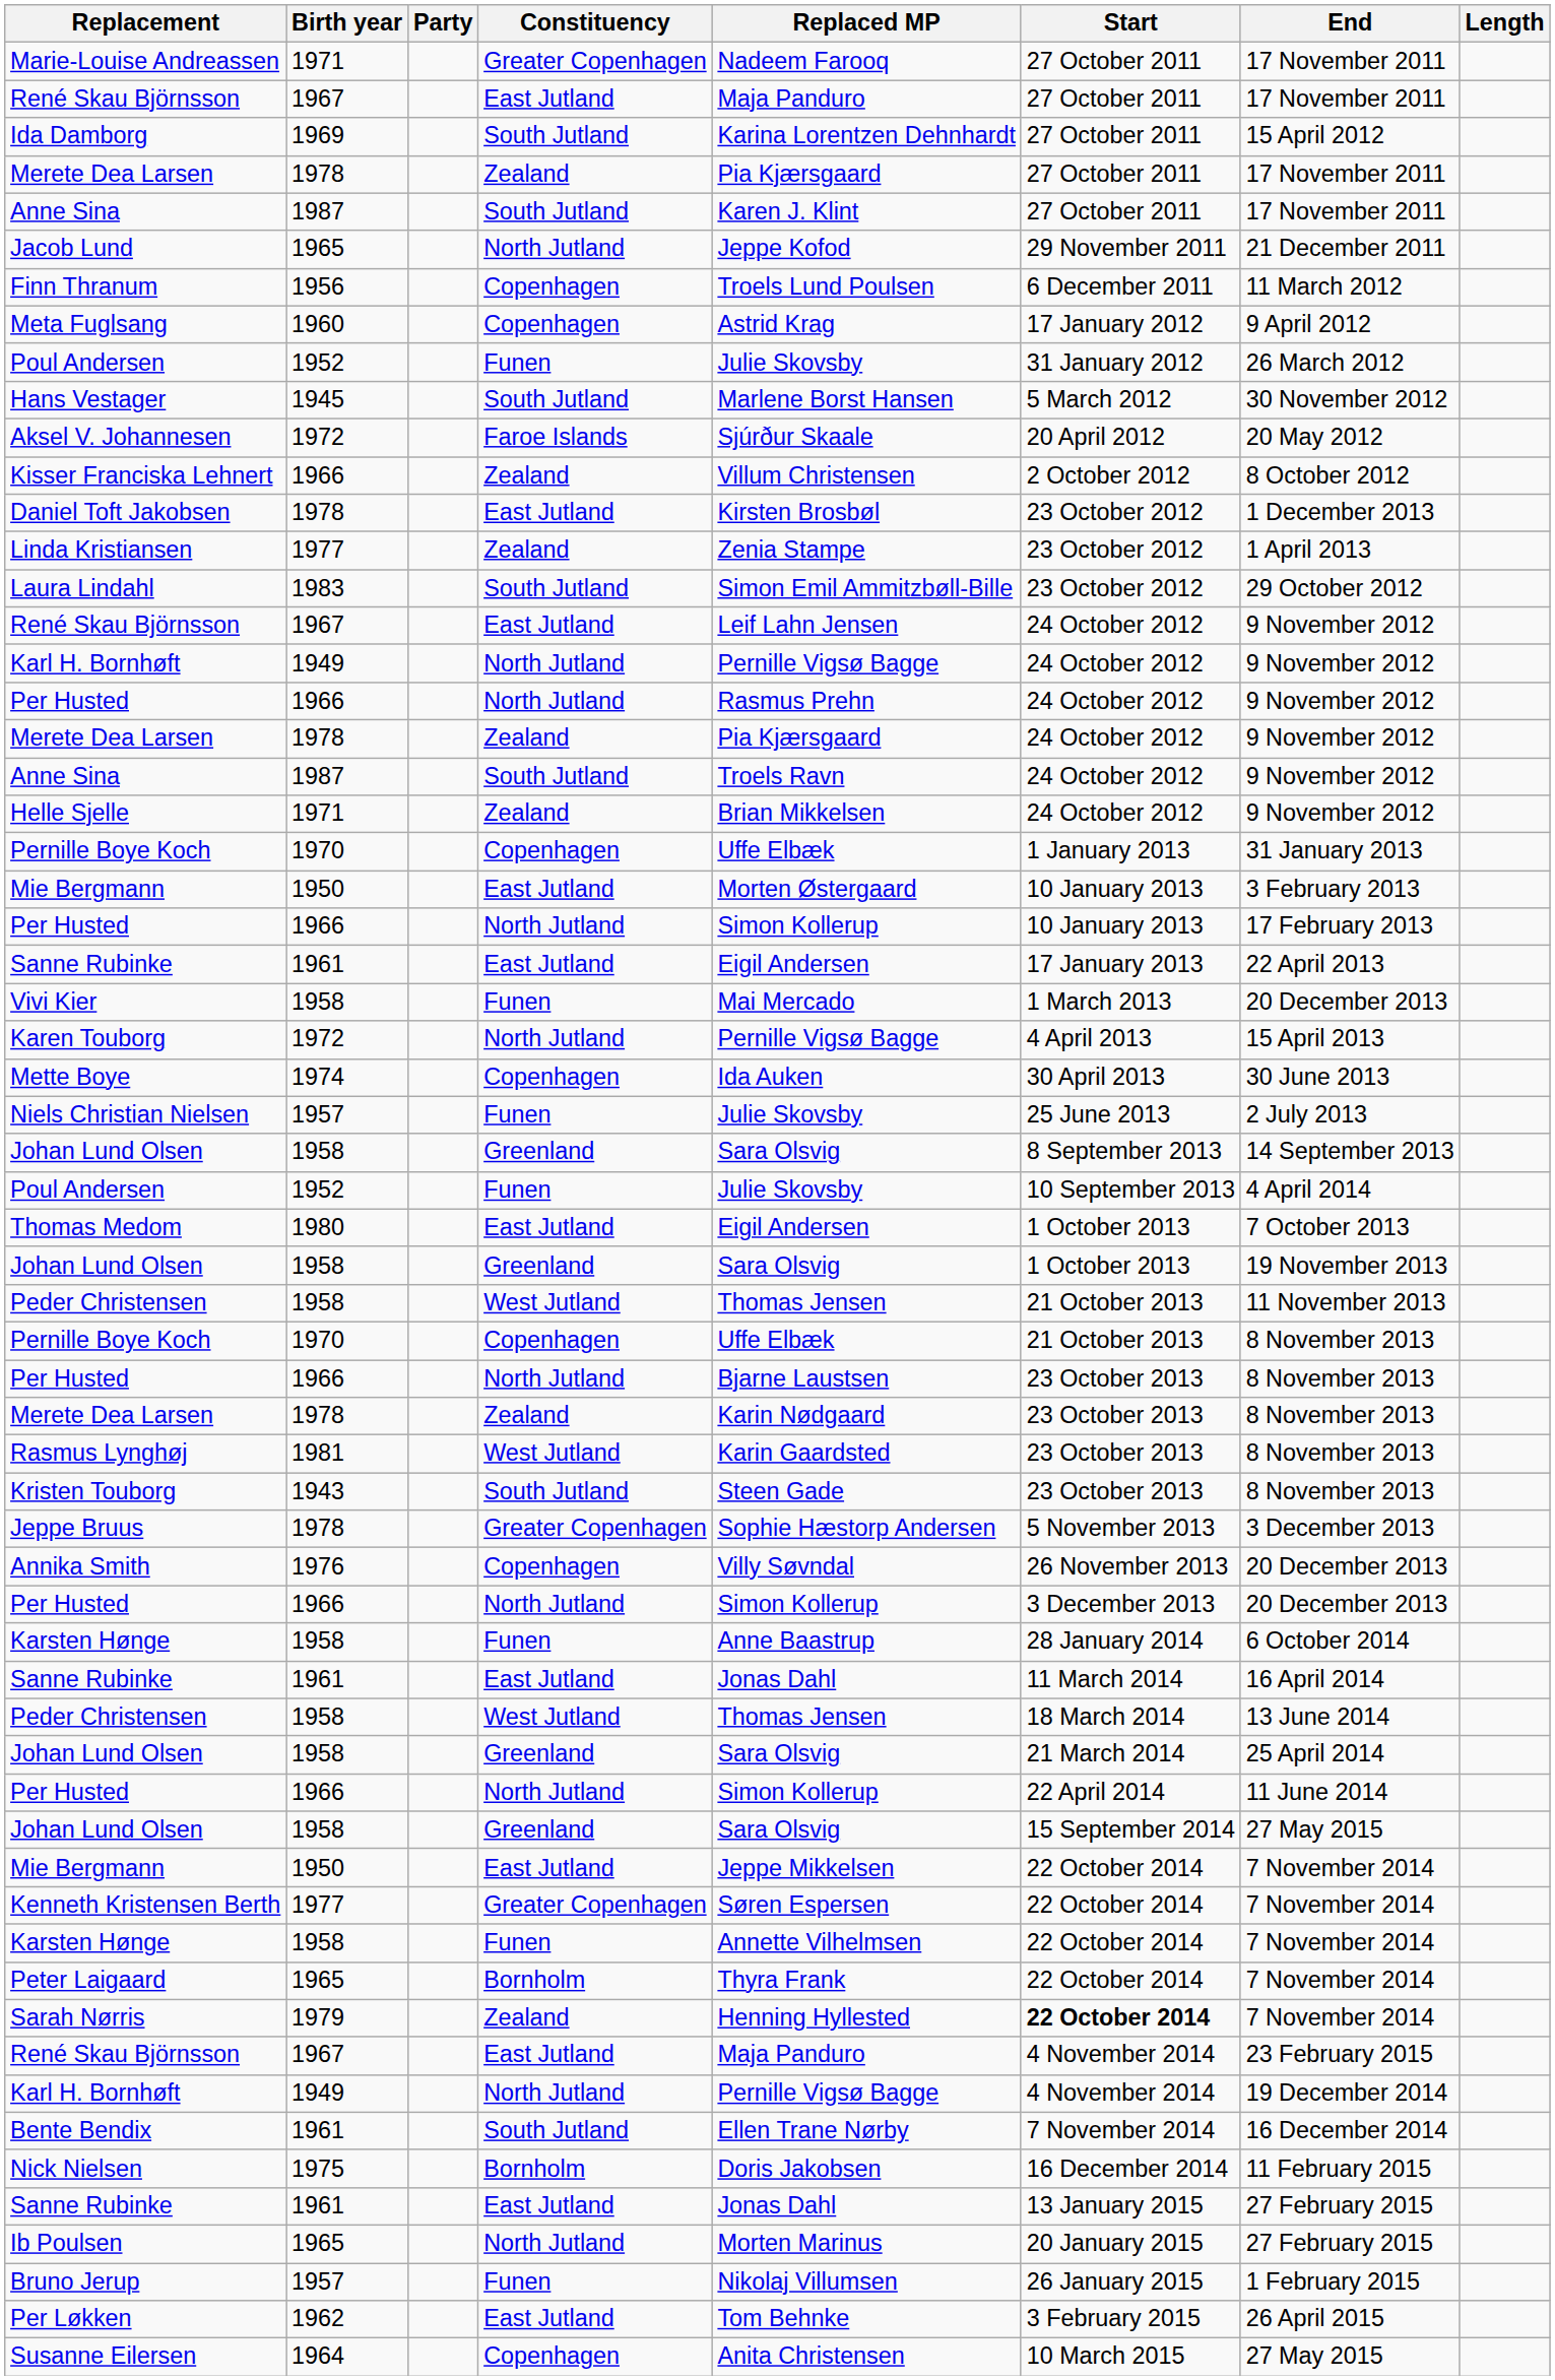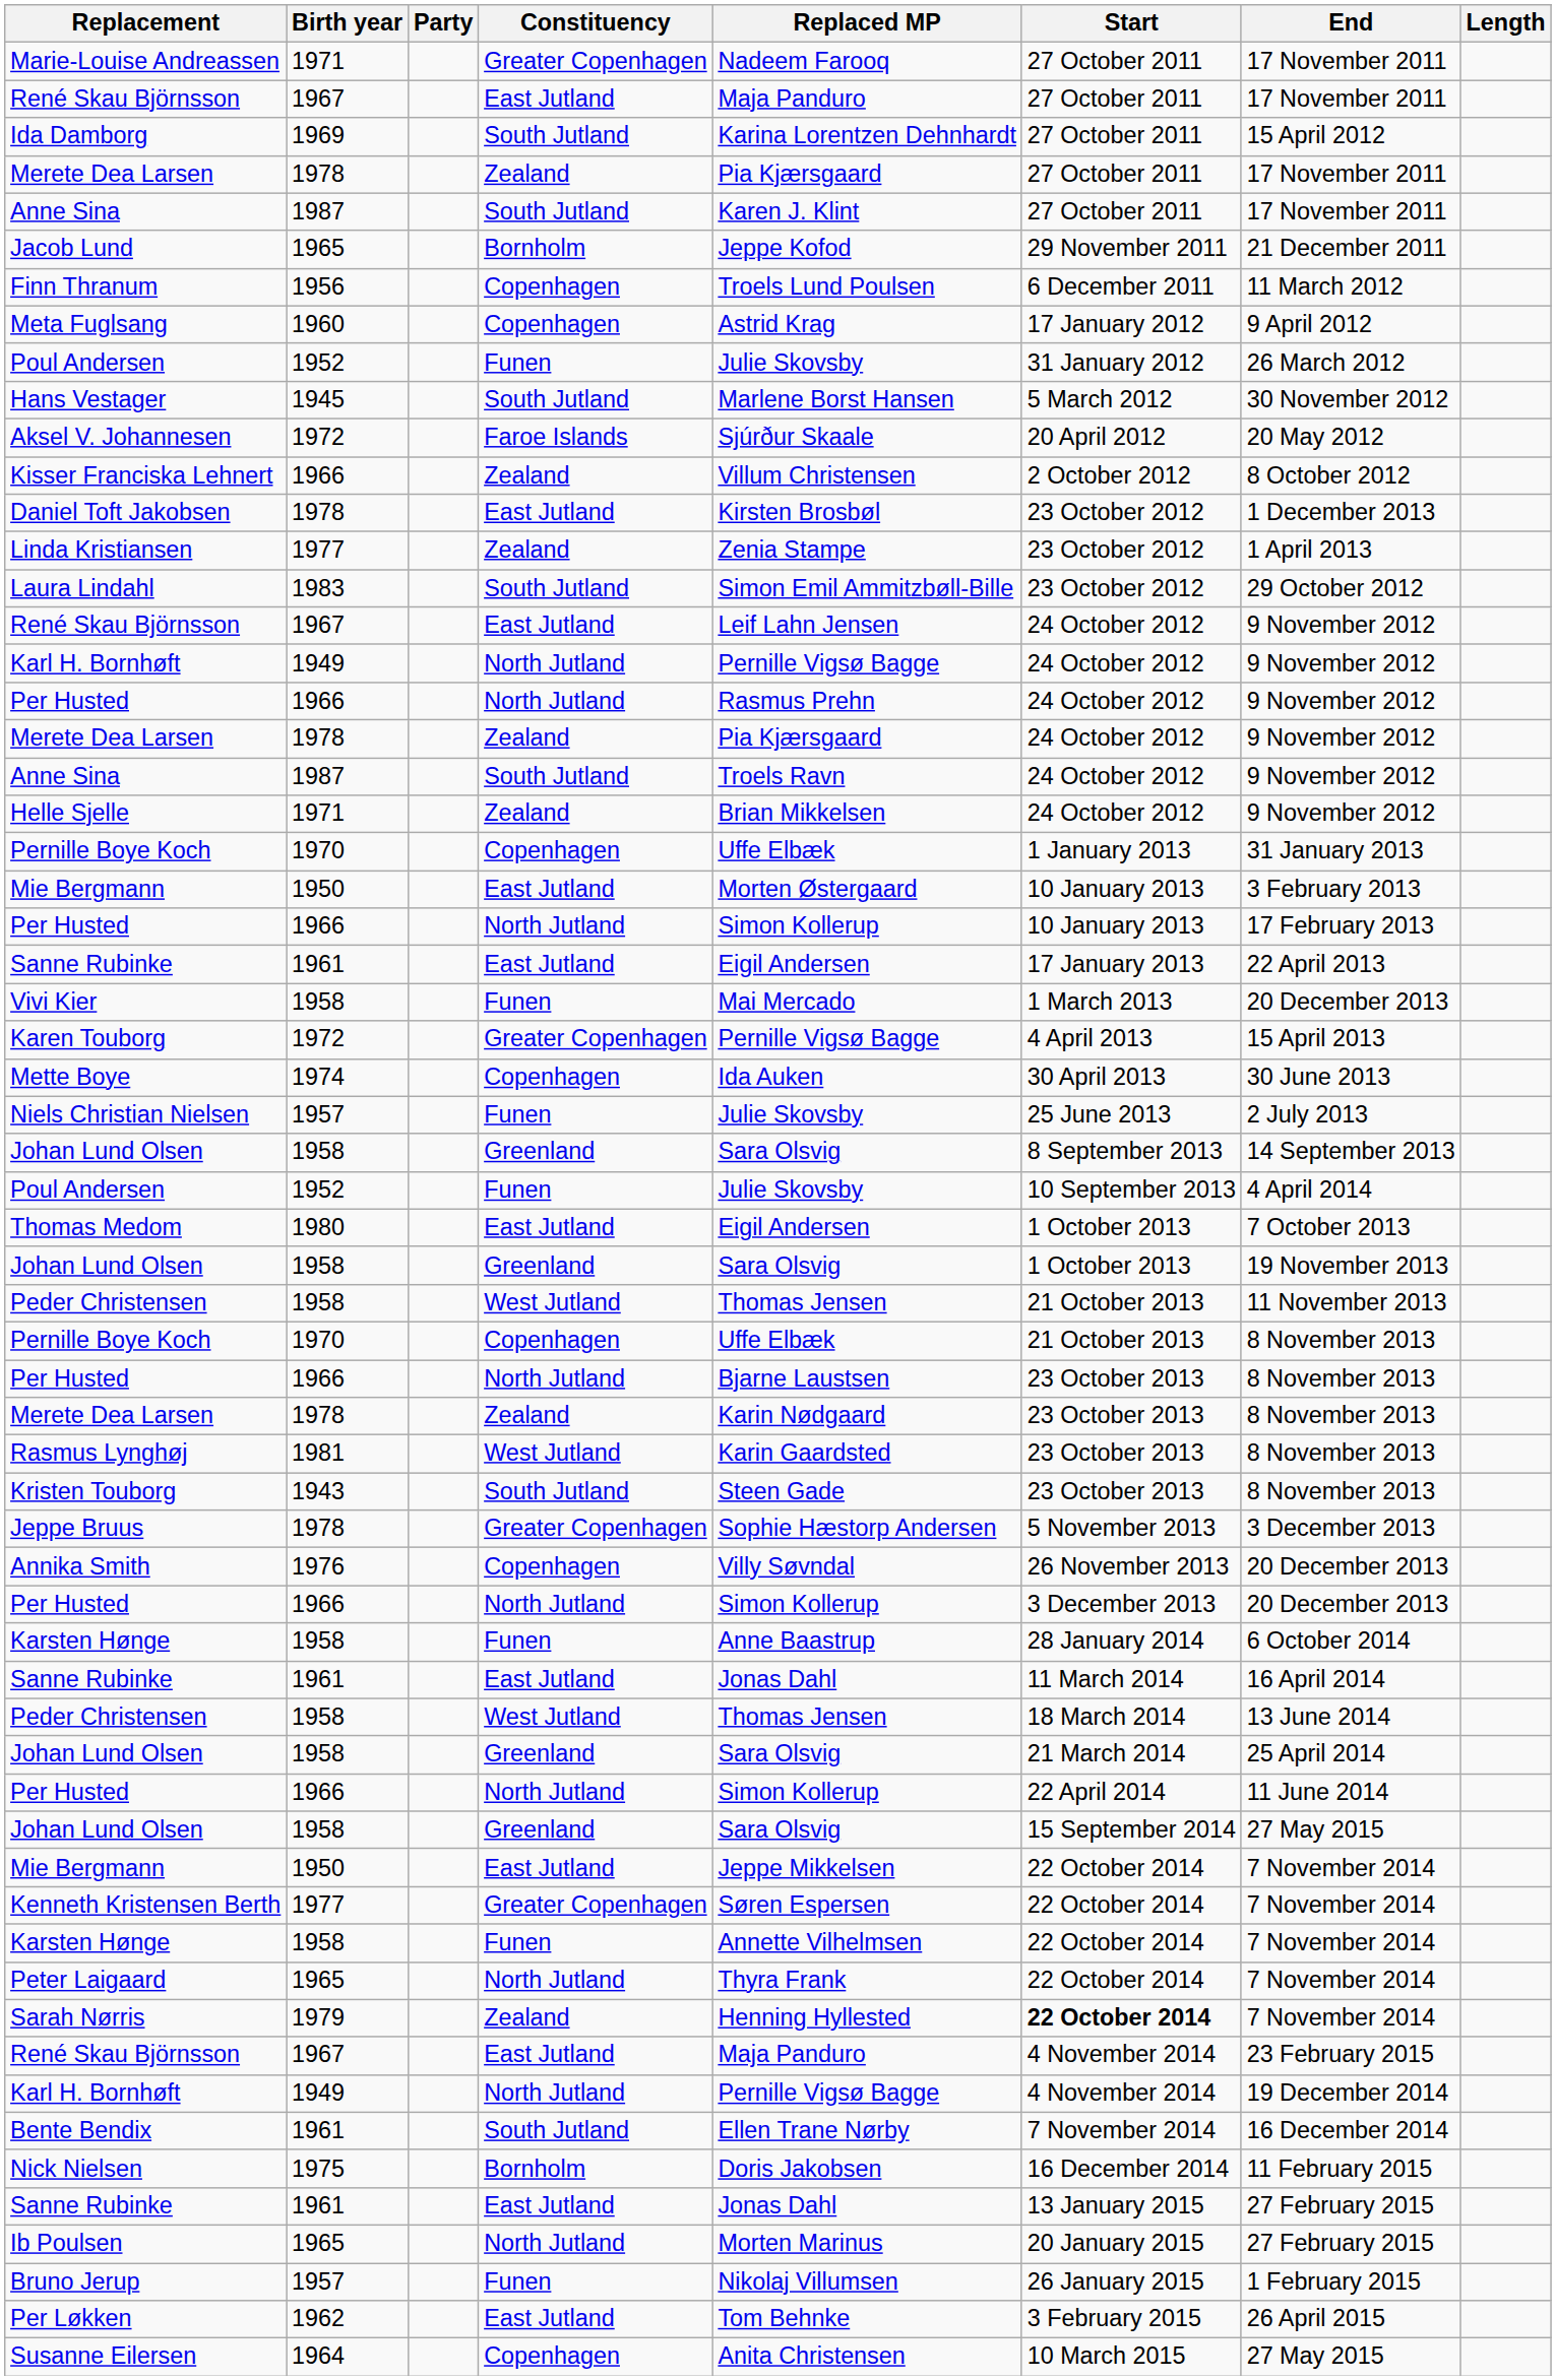Jacob Lund | Constituency: North Jutland -> Bornholm
Karen Touborg | Constituency: North Jutland -> Greater Copenhagen
Peter Laigaard | Constituency: Bornholm -> North Jutland
